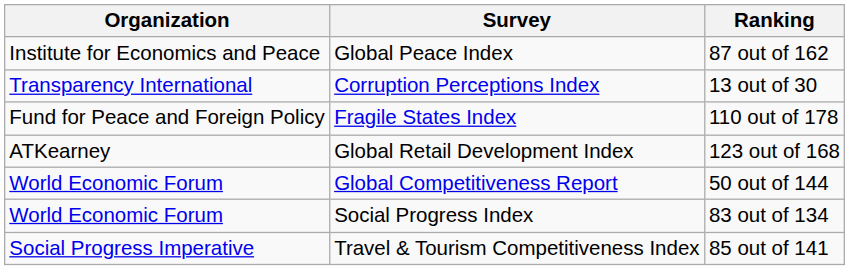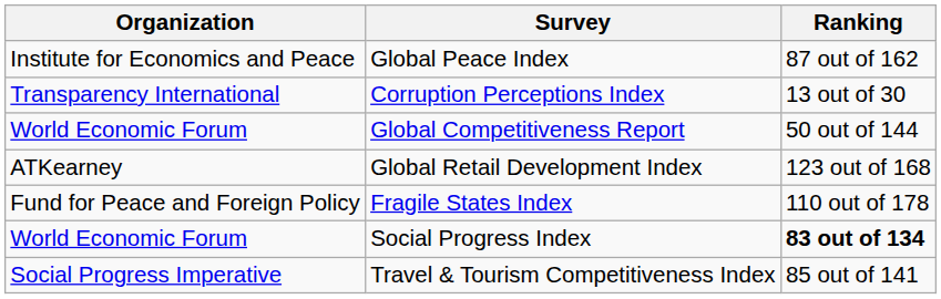rows swapped: Global Competitiveness Report <-> Fragile States Index
Social Progress Index | Ranking: normal -> bold
